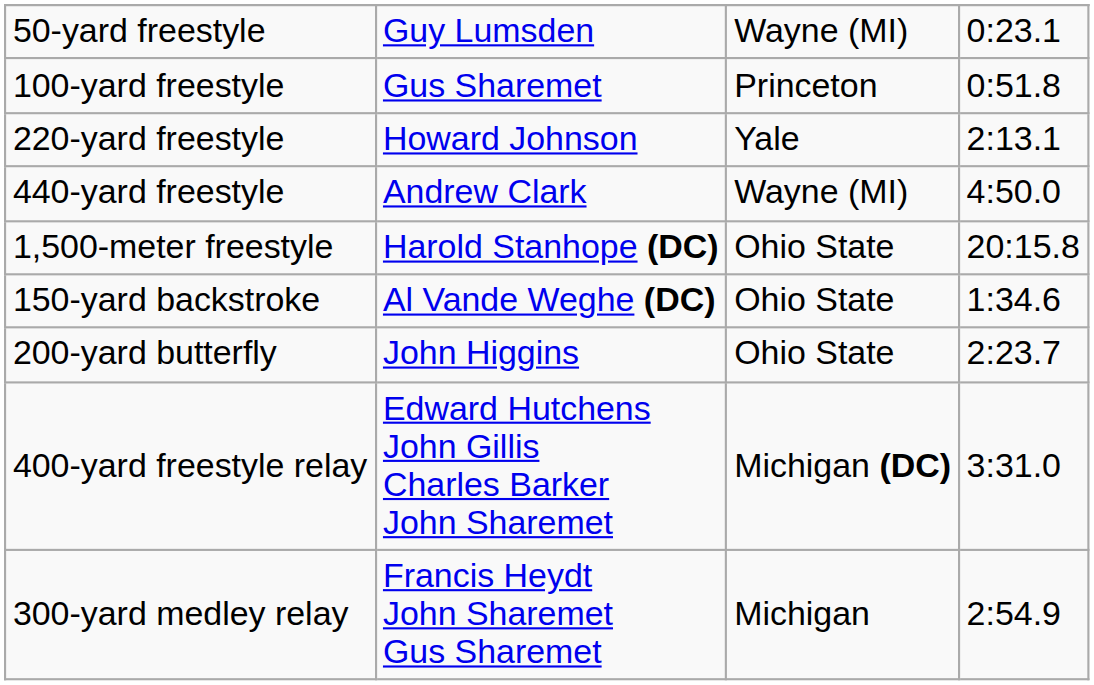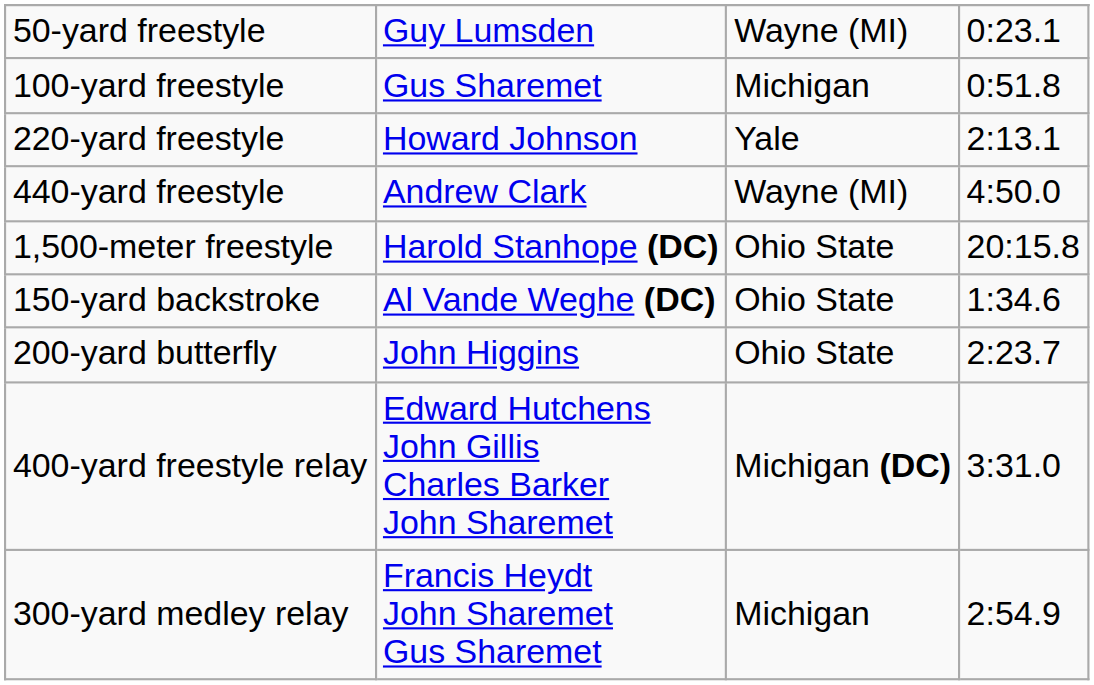100-yard freestyle | column 3: Princeton -> Michigan
